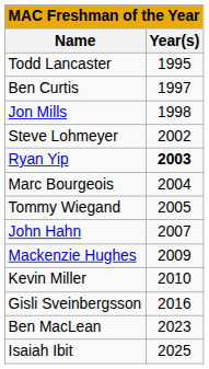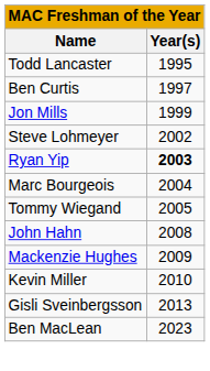Jon Mills | Year(s): 1998 -> 1999
John Hahn | Year(s): 2007 -> 2008
Gisli Sveinbergsson | Year(s): 2016 -> 2013
- row: Isaiah Ibit | 2025
